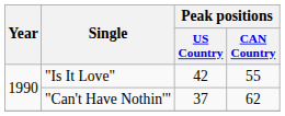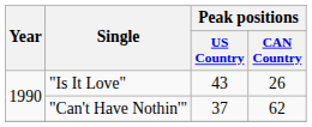"Is It Love" | Peak positions / US Country: 42 -> 43
"Is It Love" | Peak positions / CAN Country: 55 -> 26
